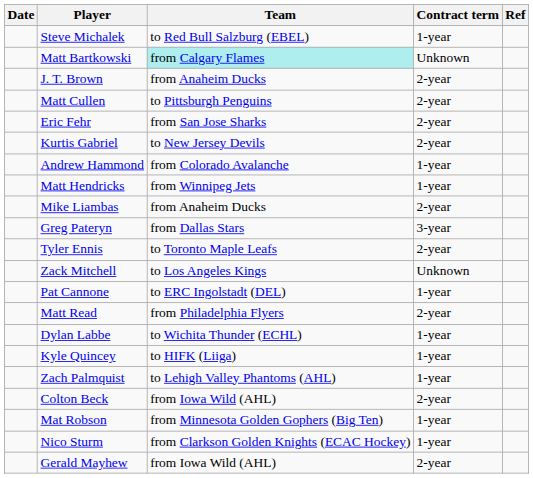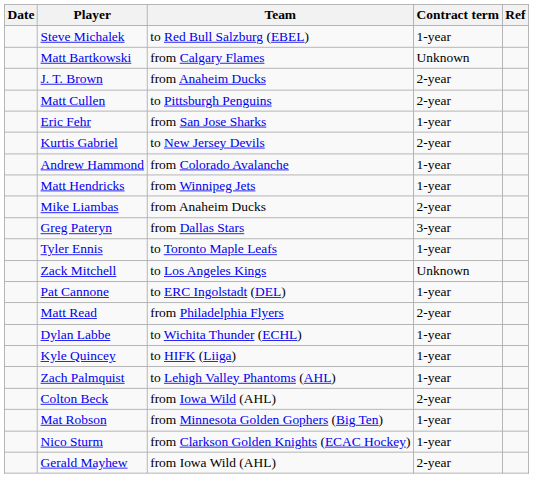Matt Bartkowski | Team: paleturquoise background -> no background
Eric Fehr | Contract term: 2-year -> 1-year
Tyler Ennis | Contract term: 2-year -> 1-year
